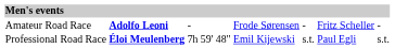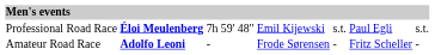rows swapped: Professional Road Race <-> Amateur Road Race
